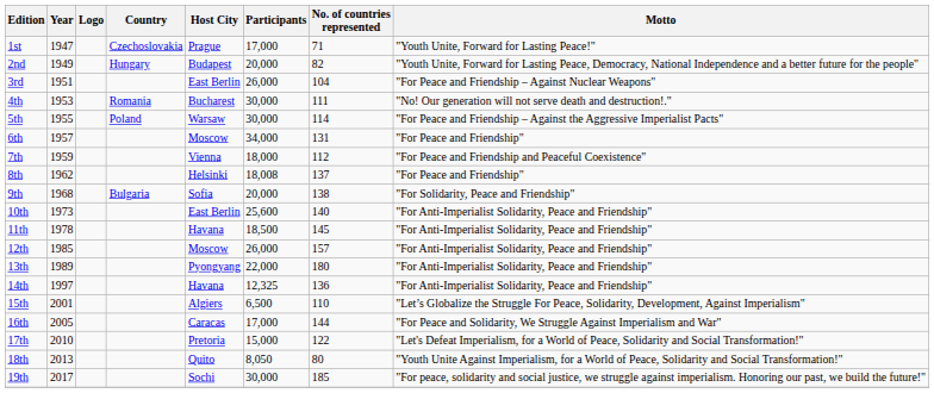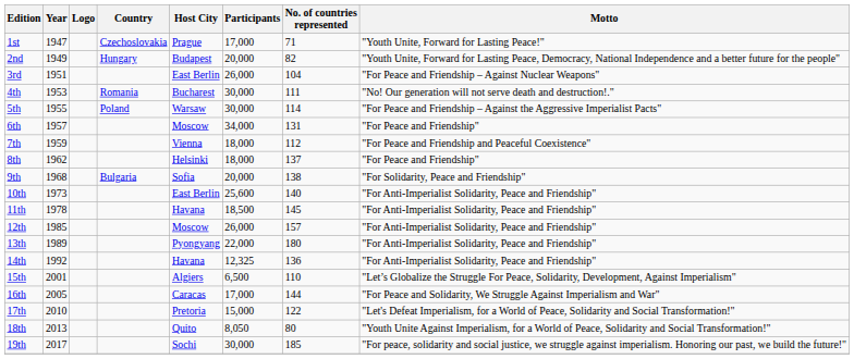8th | Participants: 18,008 -> 18,000
14th | Year: 1997 -> 1992
